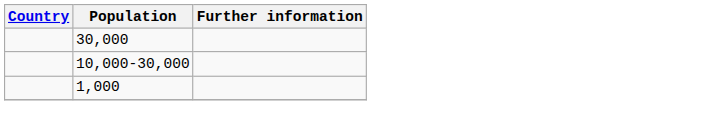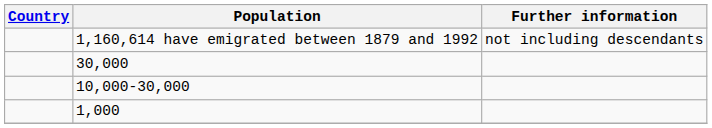+ row: 1,160,614 have emigrated between 1879 and 1992 | not including descendants
